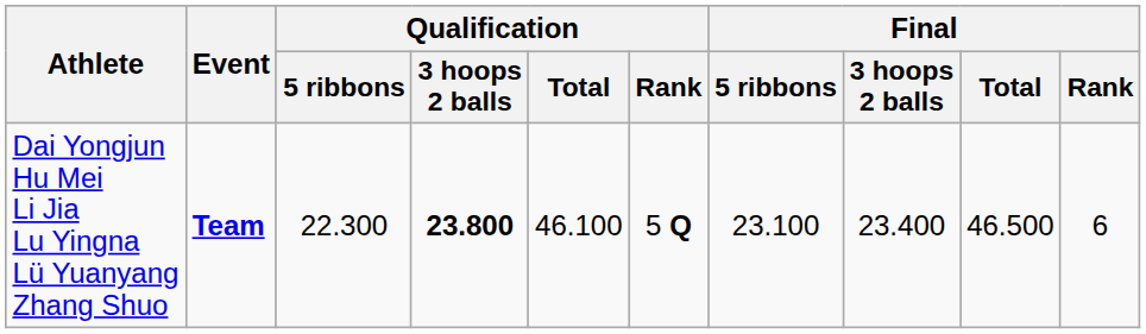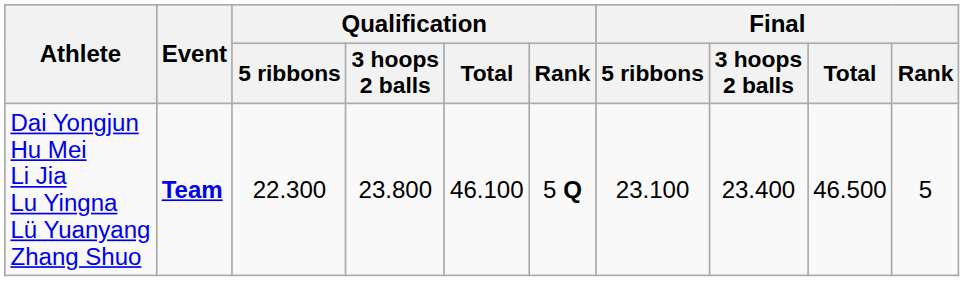Dai Yongjun Hu Mei Li Jia Lu Yingna Lü Yuanyang Zhang Shuo | Qualification / 3 hoops 2 balls: bold -> normal
Dai Yongjun Hu Mei Li Jia Lu Yingna Lü Yuanyang Zhang Shuo | Final / Rank: 6 -> 5
